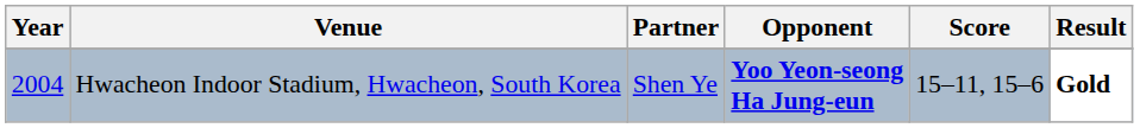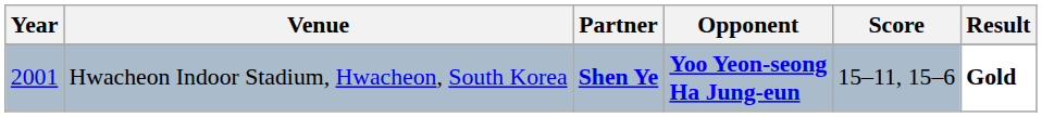Hwacheon Indoor Stadium, Hwacheon, South Korea | Year: 2004 -> 2001
Hwacheon Indoor Stadium, Hwacheon, South Korea | Partner: normal -> bold
